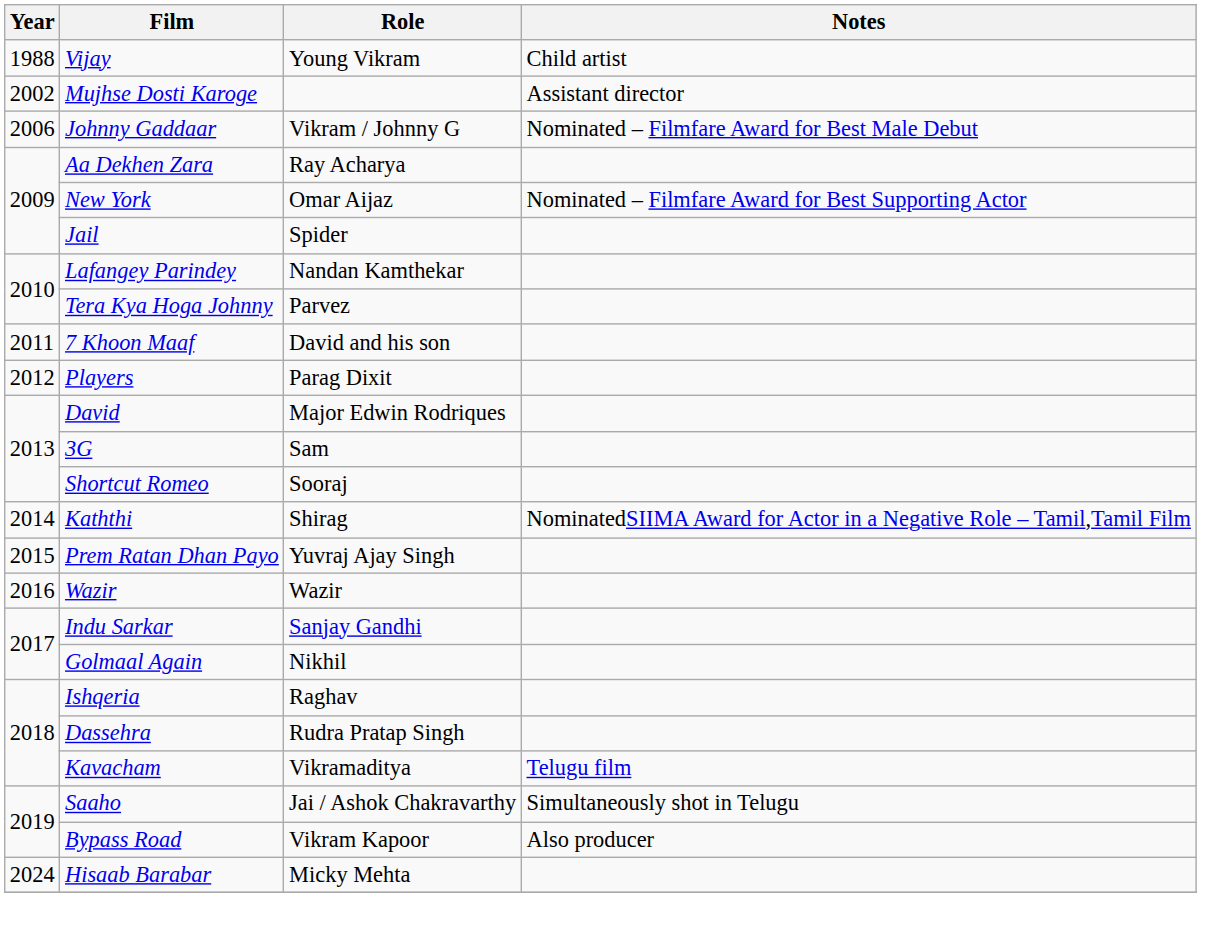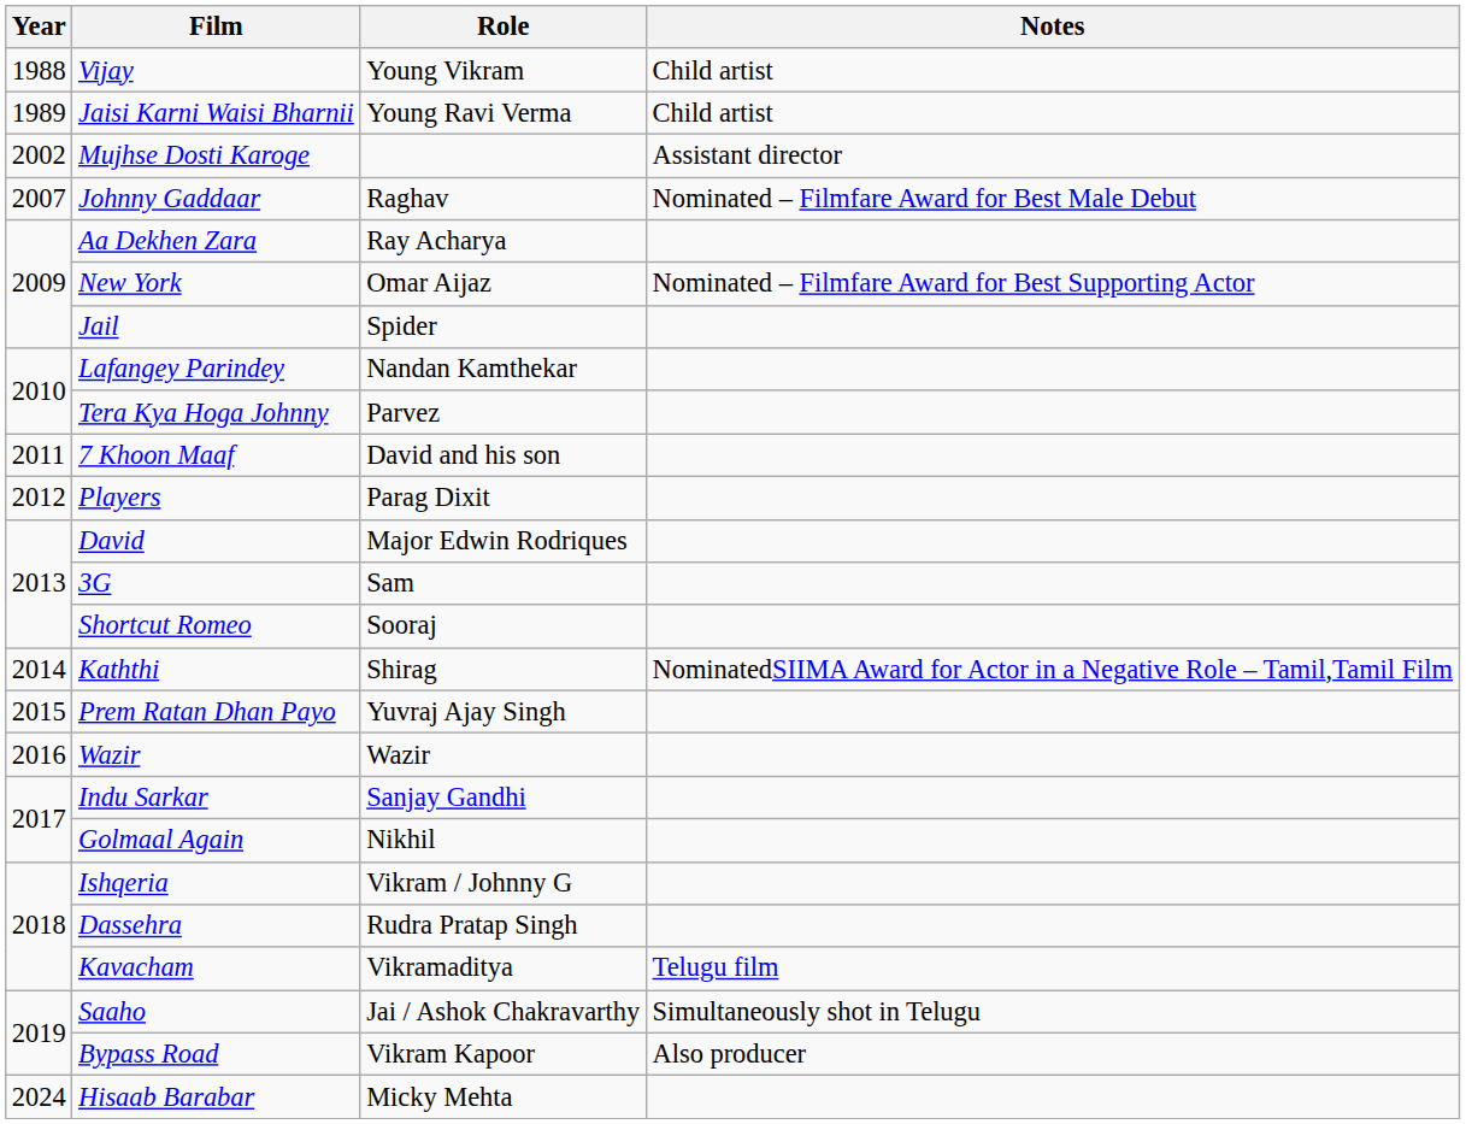+ row: 1989 | Jaisi Karni Waisi Bharnii | Young Ravi Verma | Child artist
Johnny Gaddaar | Year: 2006 -> 2007
Johnny Gaddaar | Role: Vikram / Johnny G -> Raghav
Ishqeria | Role: Raghav -> Vikram / Johnny G
